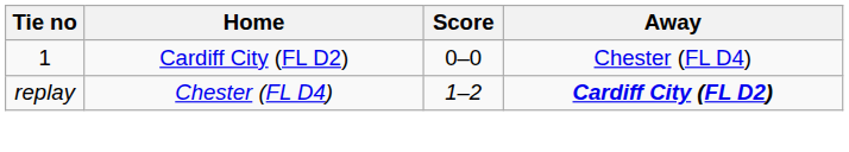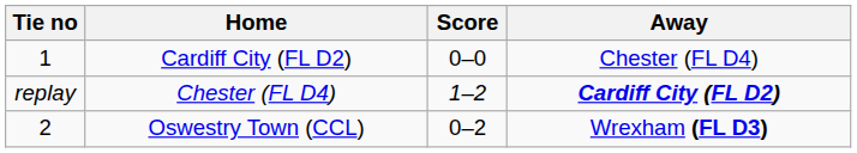+ row: 2 | Oswestry Town (CCL) | 0–2 | Wrexham (FL D3)
